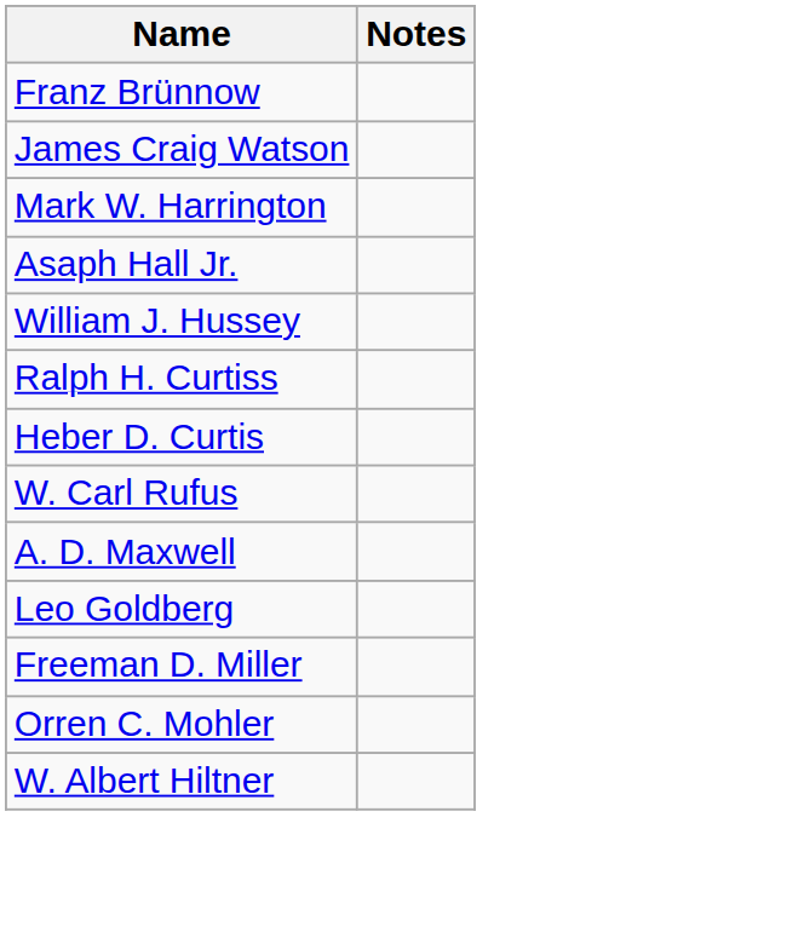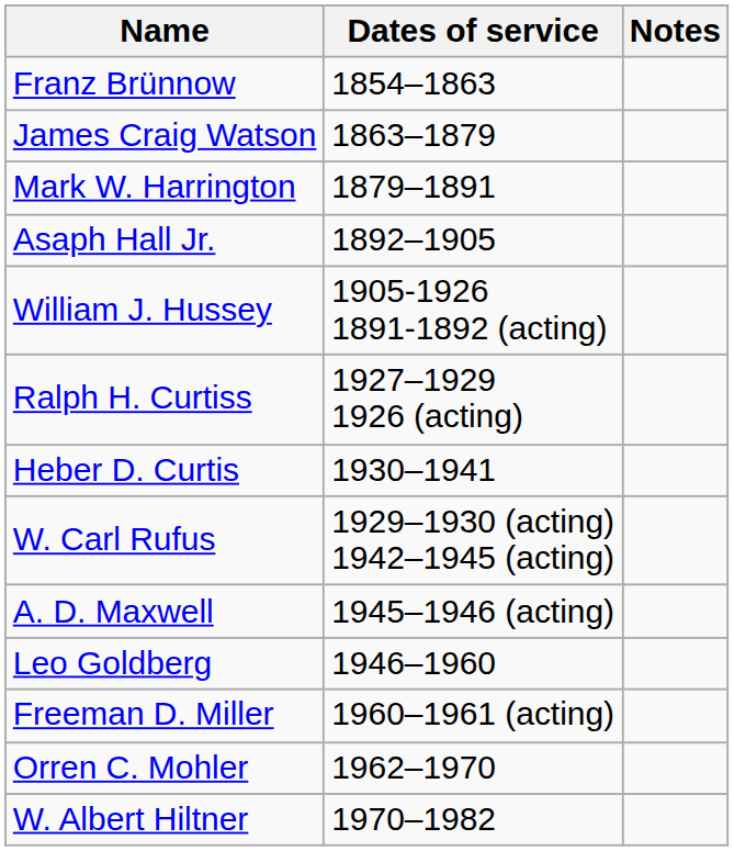+ column: Dates of service | 1854–1863 | 1863–1879 | 1879–1891 | 1892–1905 | 1905-1926 1891-1892 (acting) | 1927–1929 1926 (acting) | 1930–1941 | 1929–1930 (acting) 1942–1945 (acting) | 1945–1946 (acting) | 1946–1960 | 1960–1961 (acting) | 1962–1970 | 1970–1982
